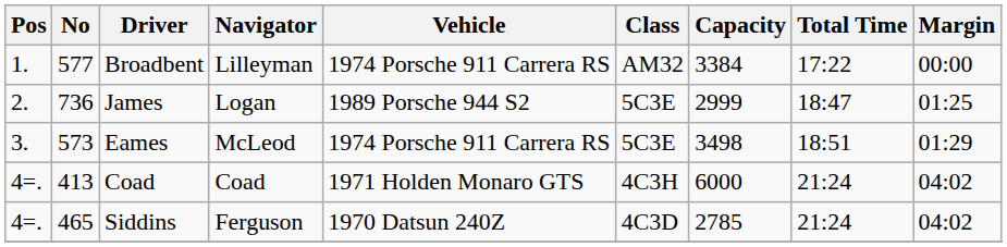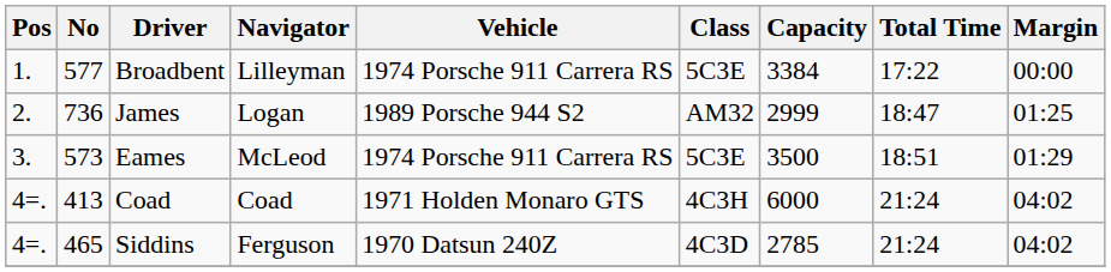Broadbent | Class: AM32 -> 5C3E
James | Class: 5C3E -> AM32
Eames | Capacity: 3498 -> 3500
